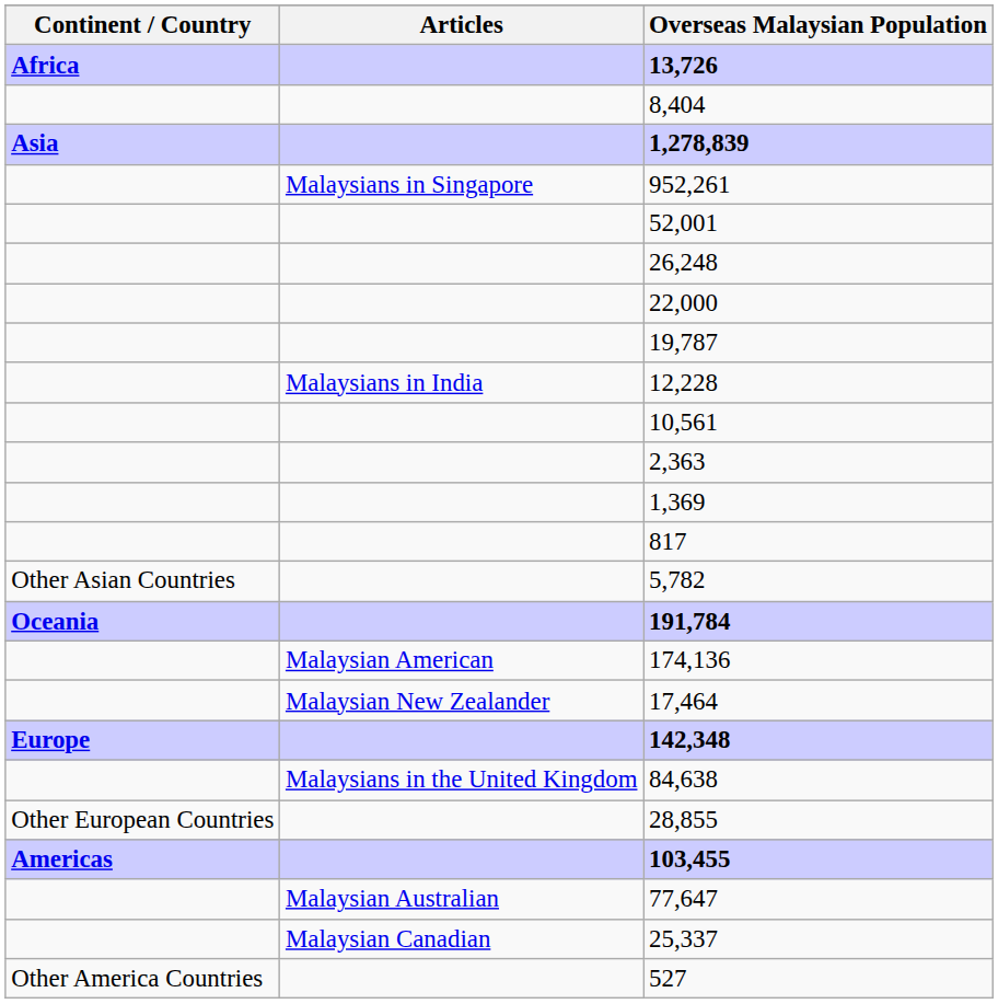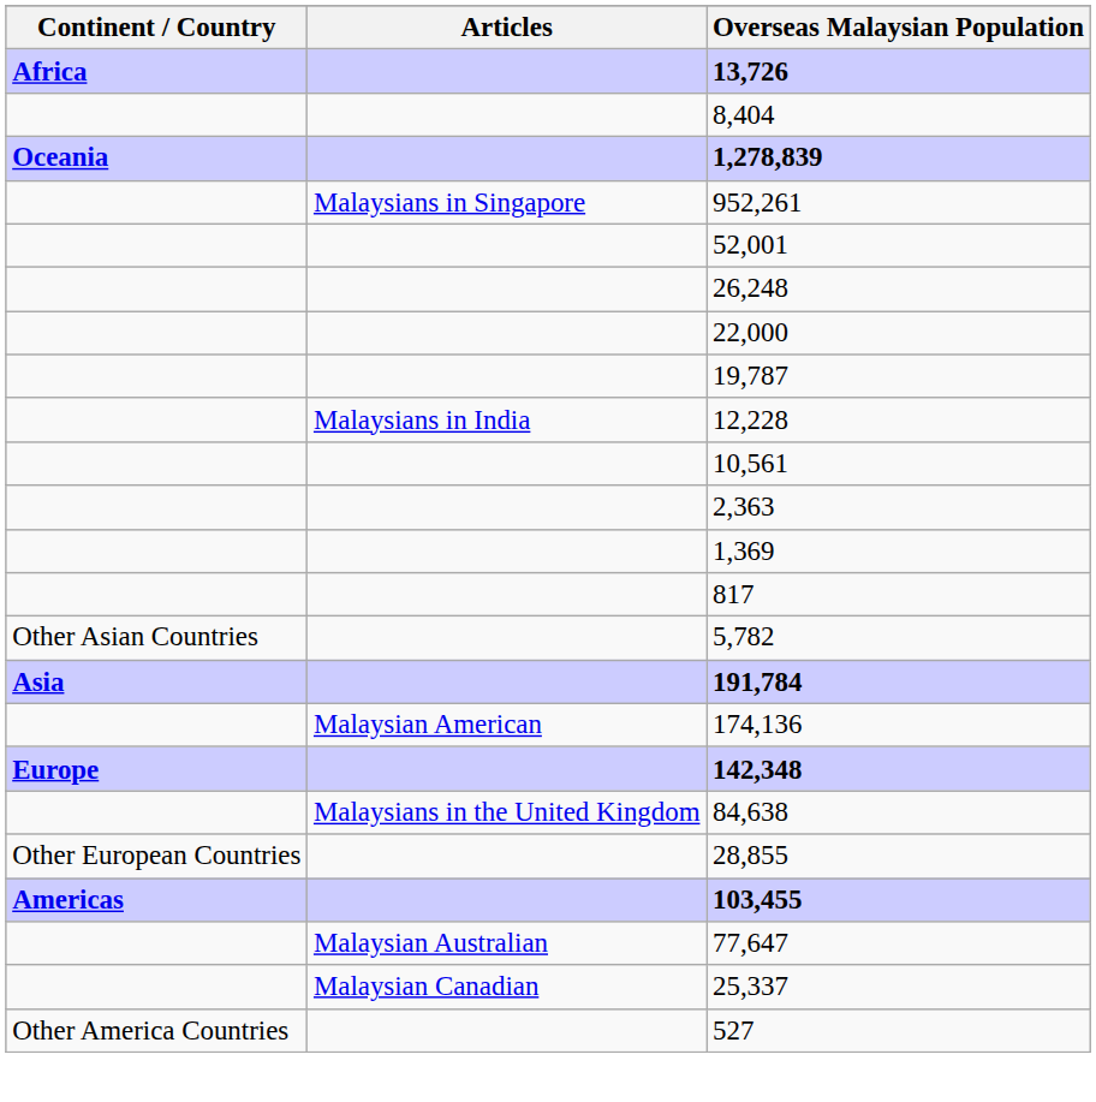1,278,839 | Continent / Country: Asia -> Oceania
191,784 | Continent / Country: Oceania -> Asia
- row: Malaysian New Zealander | 17,464
